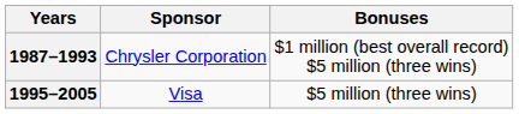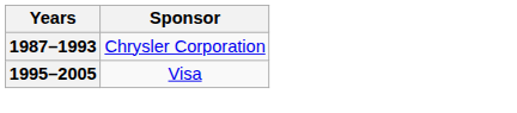- column: Bonuses | $1 million (best overall record) $5 million (three wins) | $5 million (three wins)
